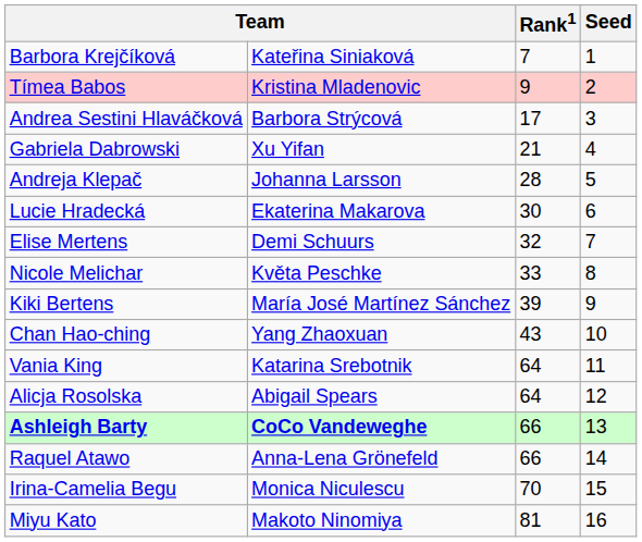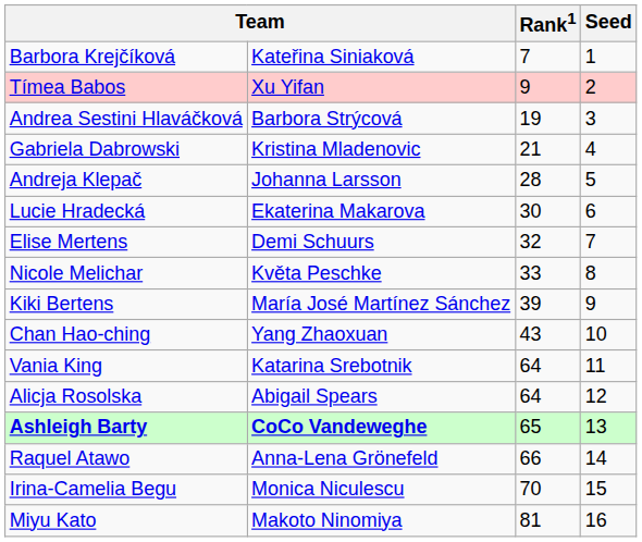Tímea Babos | column 2: Kristina Mladenovic -> Xu Yifan
Andrea Sestini Hlaváčková | Rank1: 17 -> 19
Gabriela Dabrowski | column 2: Xu Yifan -> Kristina Mladenovic
Ashleigh Barty | Rank1: 66 -> 65
